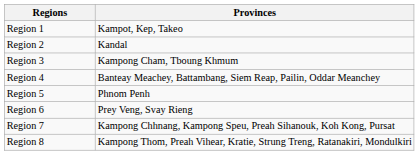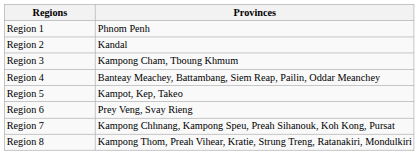Region 1 | Provinces: Kampot, Kep, Takeo -> Phnom Penh
Region 5 | Provinces: Phnom Penh -> Kampot, Kep, Takeo
